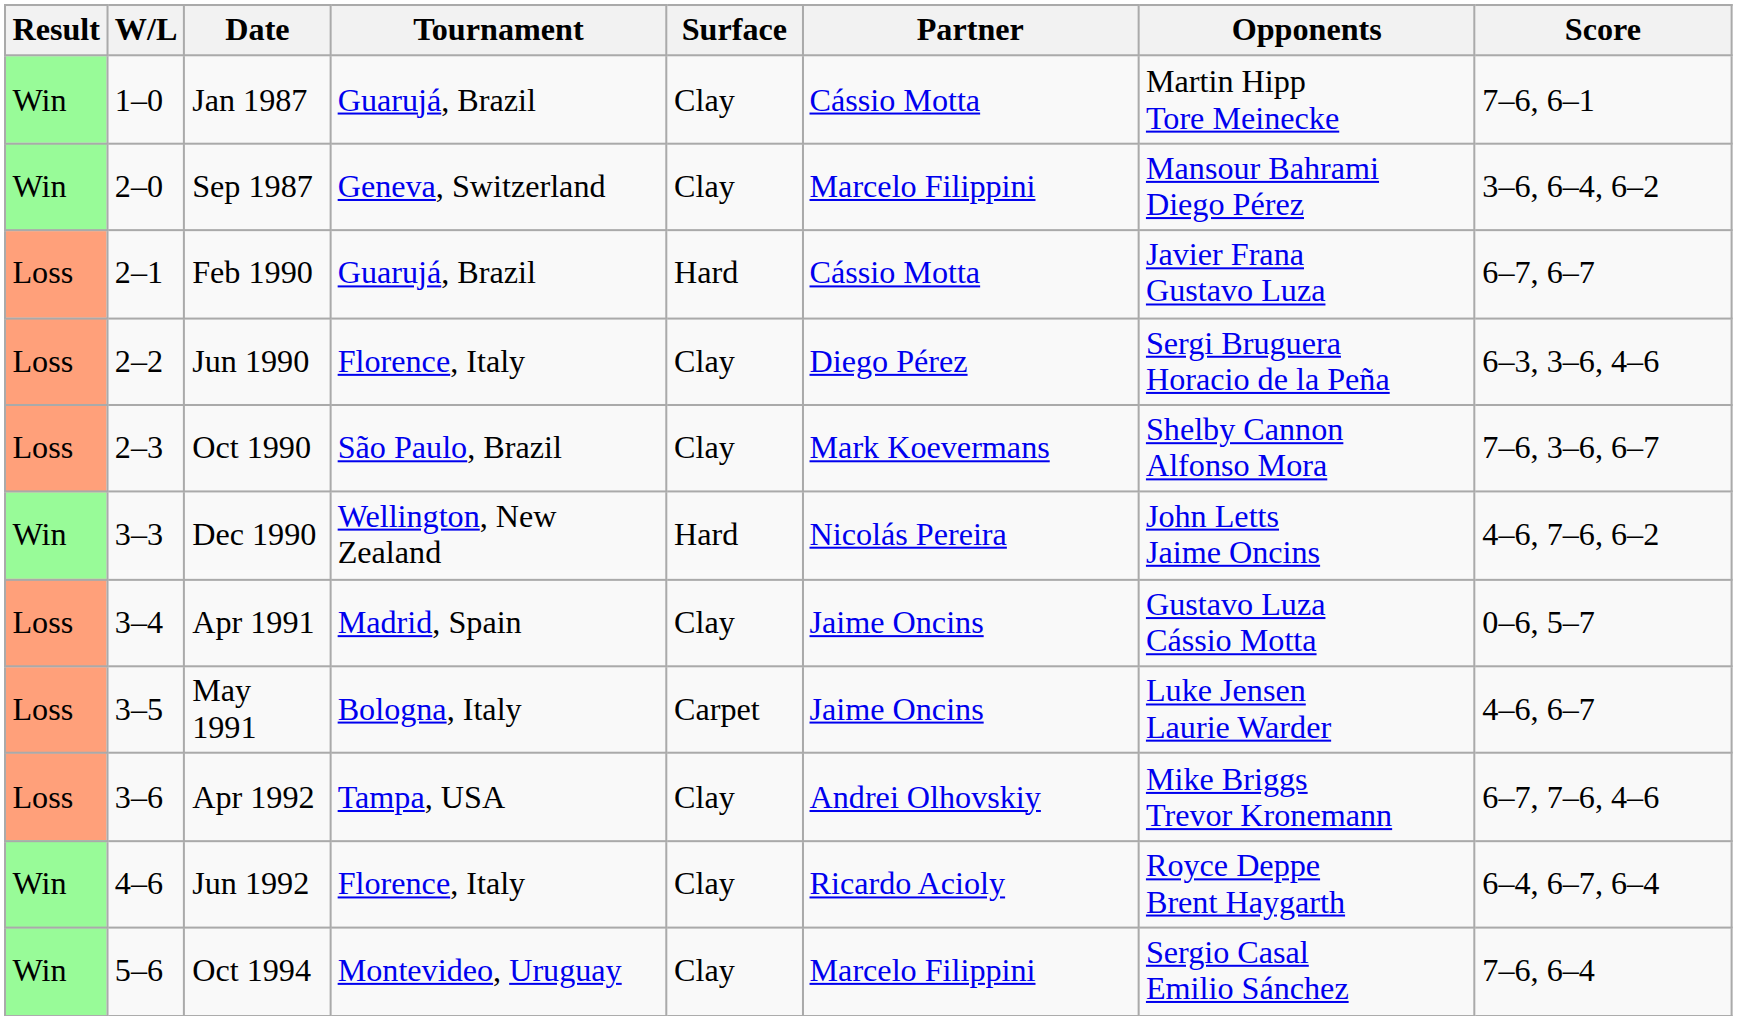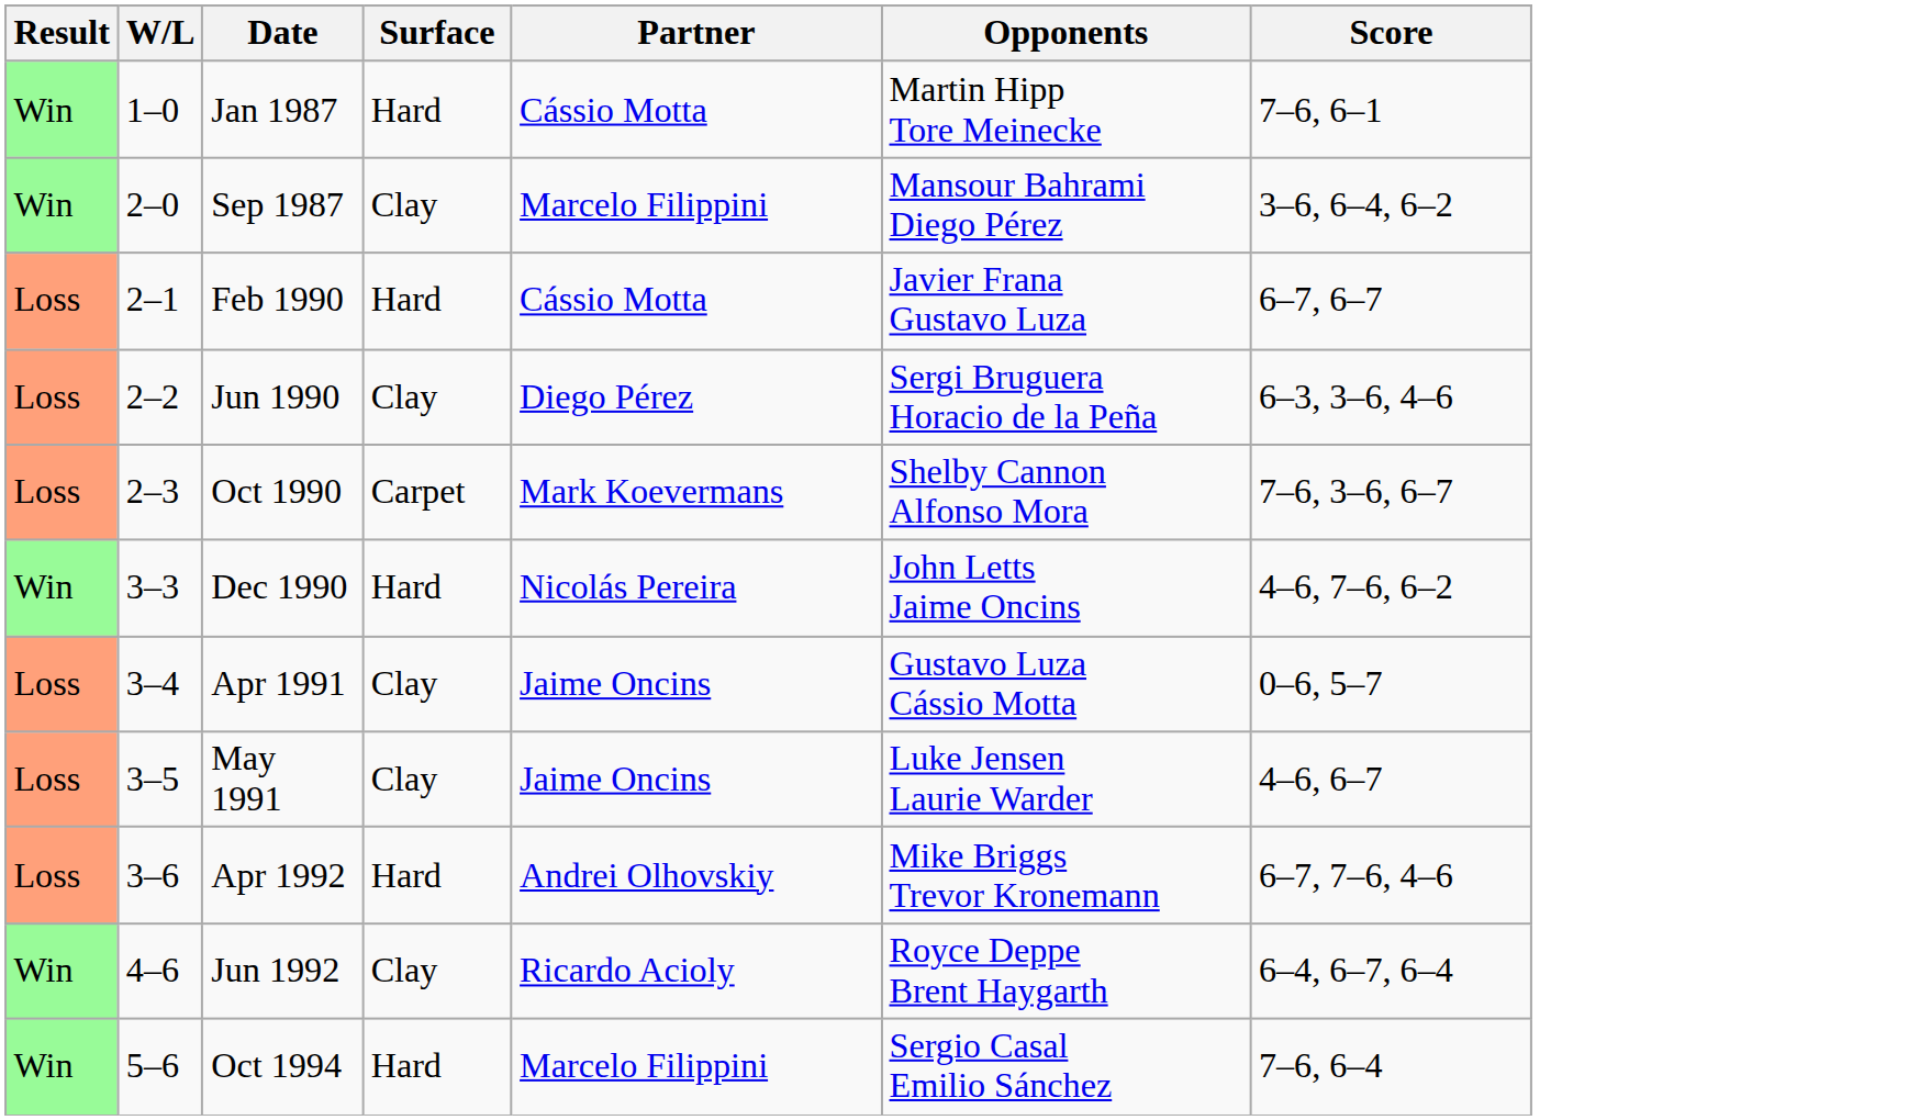- column: Tournament | Guarujá, Brazil | Geneva, Switzerland | Guarujá, Brazil | Florence, Italy | São Paulo, Brazil | Wellington, New Zealand | Madrid, Spain | Bologna, Italy | Tampa, USA | Florence, Italy | Montevideo, Uruguay
Jan 1987 | Surface: Clay -> Hard
Oct 1990 | Surface: Clay -> Carpet
May 1991 | Surface: Carpet -> Clay
Apr 1992 | Surface: Clay -> Hard
Oct 1994 | Surface: Clay -> Hard
